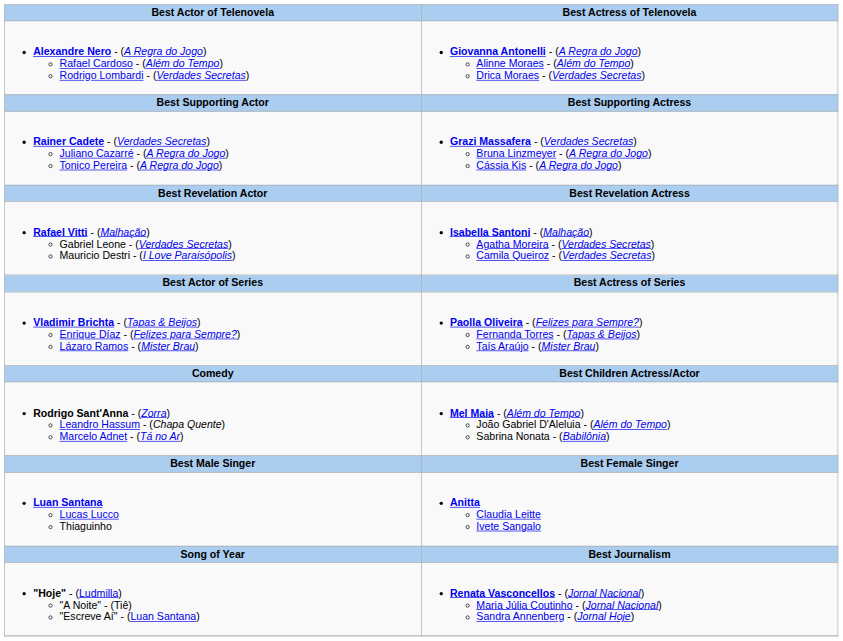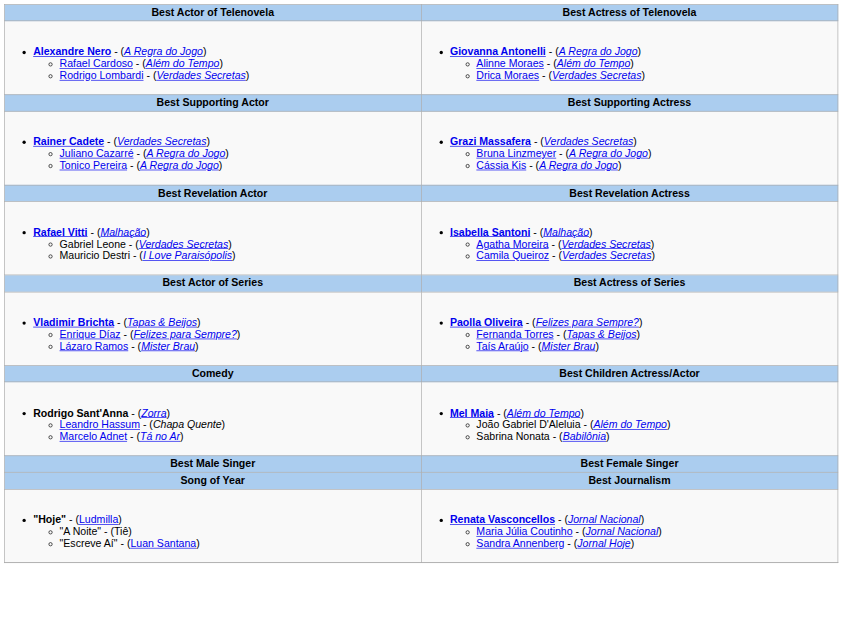- row: Luan Santana Lucas Lucco Thiaguinho | Anitta Claudia Leitte Ivete Sangalo
